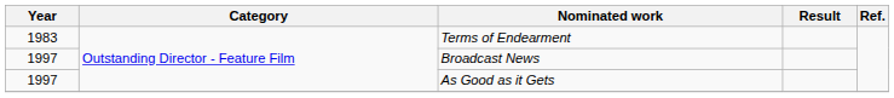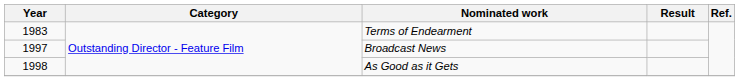As Good as it Gets | Year: 1997 -> 1998
